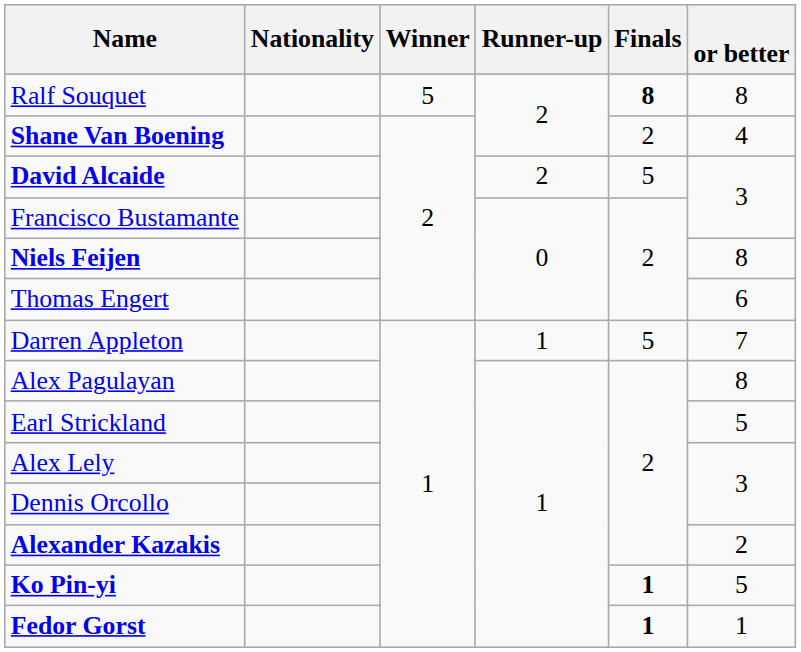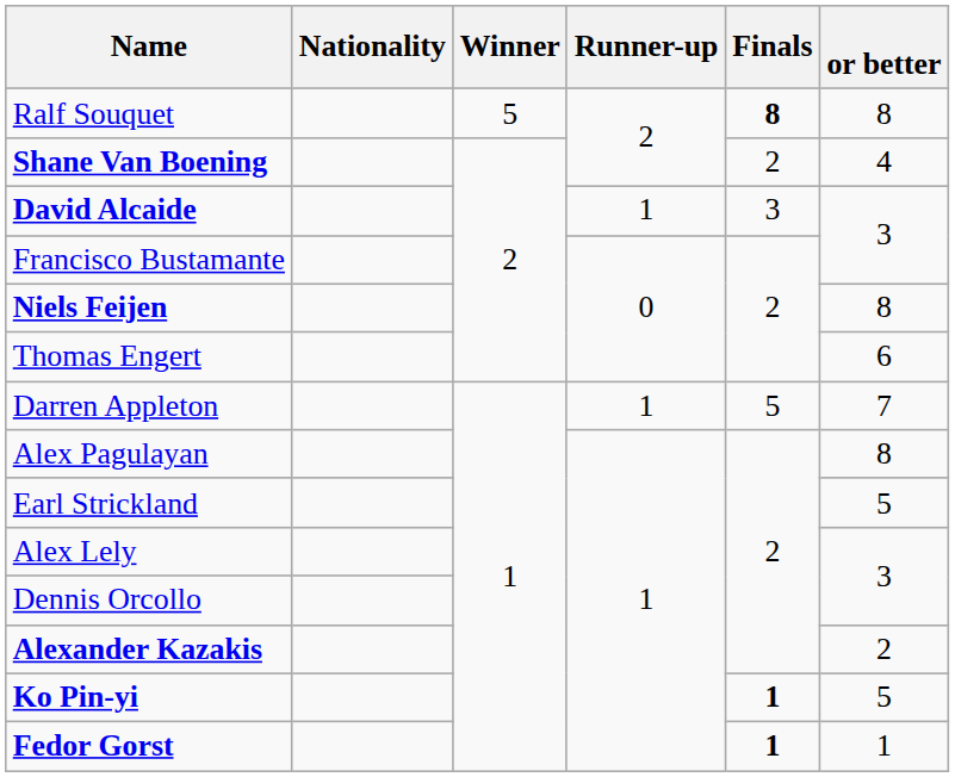David Alcaide | Runner-up: 2 -> 1
David Alcaide | Finals: 5 -> 3
